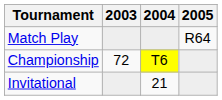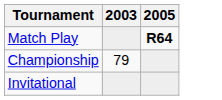- column: 2004 | T6 | 21
Match Play | 2005: normal -> bold
Championship | 2003: 72 -> 79
